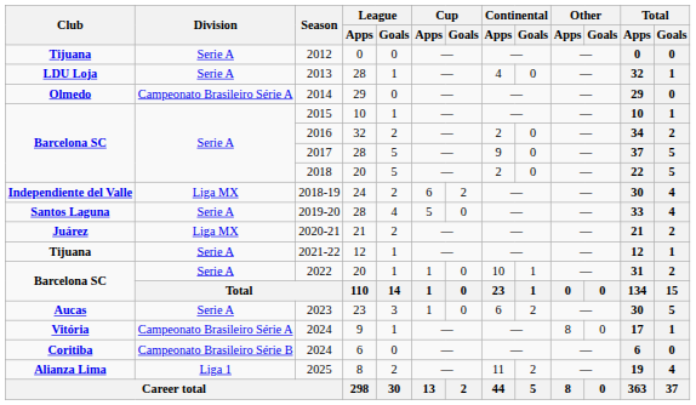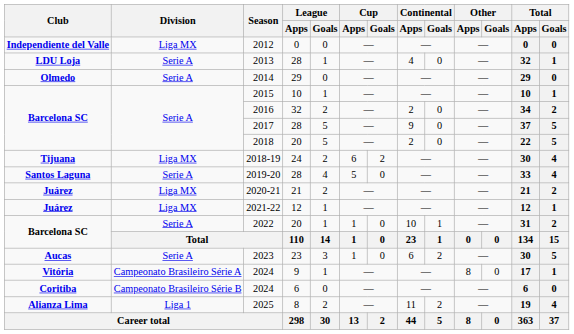2012 | Club: Tijuana -> Independiente del Valle
2012 | Division: Serie A -> Liga MX
2014 | Division: Campeonato Brasileiro Série A -> Serie A
2018-19 | Club: Independiente del Valle -> Tijuana
2021-22 | Club: Tijuana -> Juárez
2021-22 | Division: Serie A -> Liga MX
